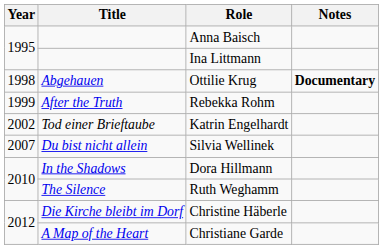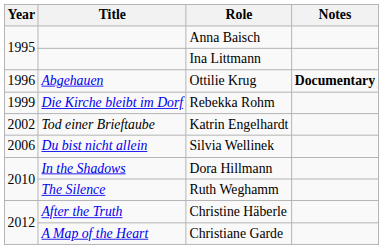Ottilie Krug | Year: 1998 -> 1996
Rebekka Rohm | Title: After the Truth -> Die Kirche bleibt im Dorf
Silvia Wellinek | Year: 2007 -> 2006
Christine Häberle | Title: Die Kirche bleibt im Dorf -> After the Truth
